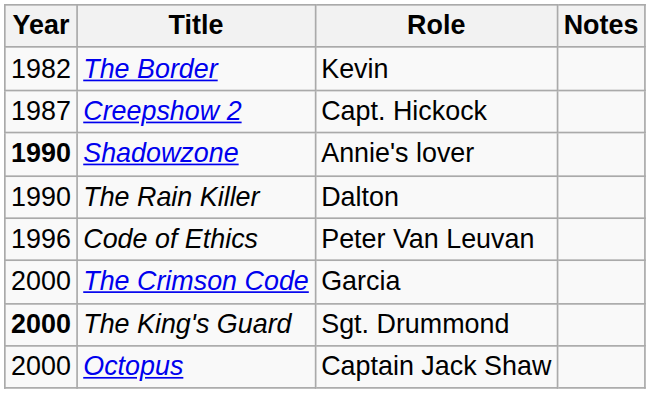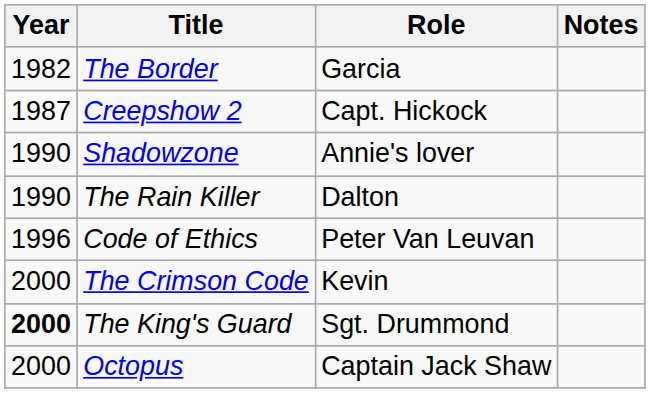The Border | Role: Kevin -> Garcia
Shadowzone | Year: bold -> normal
The Crimson Code | Role: Garcia -> Kevin
